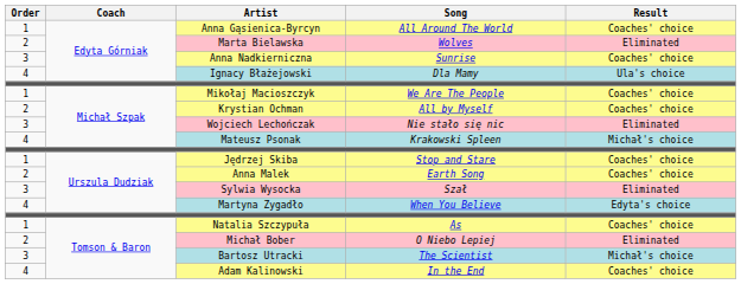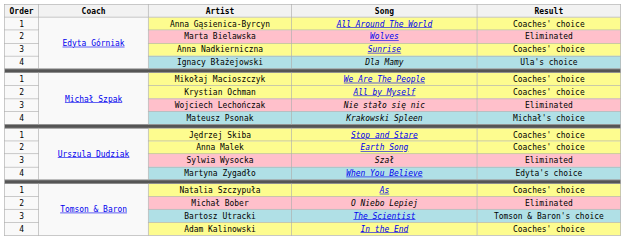Bartosz Utracki | Result: Michał's choice -> Tomson & Baron's choice
